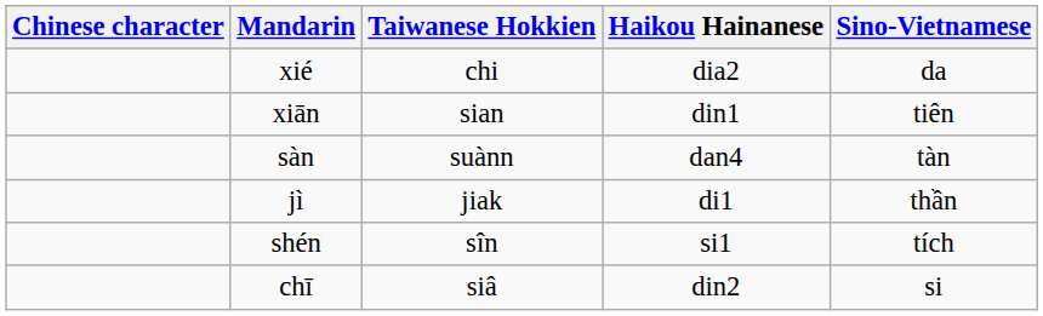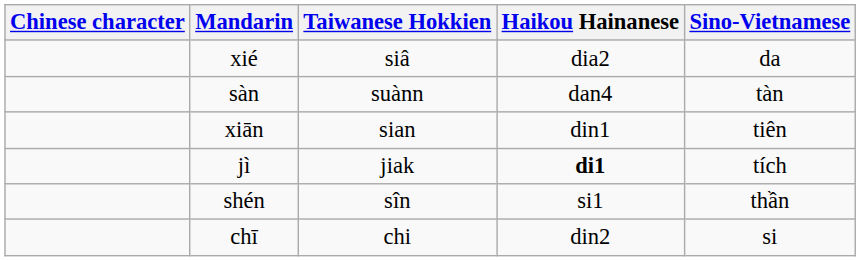xié | Taiwanese Hokkien: chi -> siâ
rows swapped: xiān <-> sàn
jì | Haikou Hainanese: normal -> bold
jì | Sino-Vietnamese: thần -> tích
shén | Sino-Vietnamese: tích -> thần
chī | Taiwanese Hokkien: siâ -> chi
